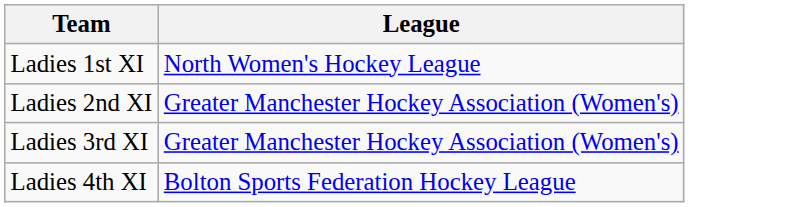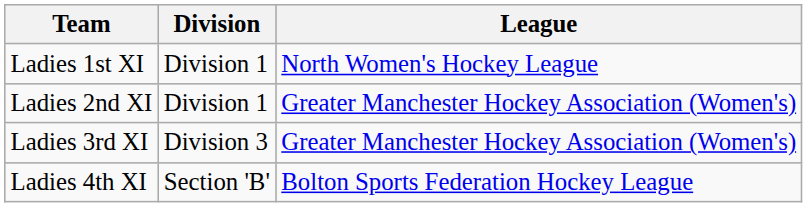+ column: Division | Division 1 | Division 1 | Division 3 | Section 'B'
